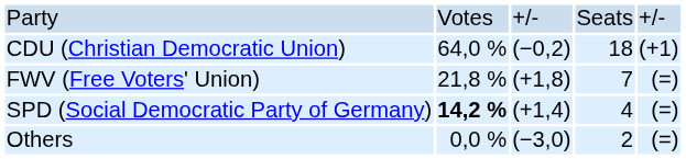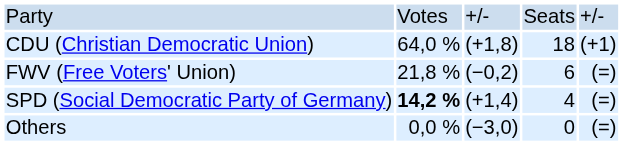CDU (Christian Democratic Union) | column 3: (−0,2) -> (+1,8)
FWV (Free Voters' Union) | column 3: (+1,8) -> (−0,2)
FWV (Free Voters' Union) | column 4: 7 -> 6
Others | column 4: 2 -> 0
